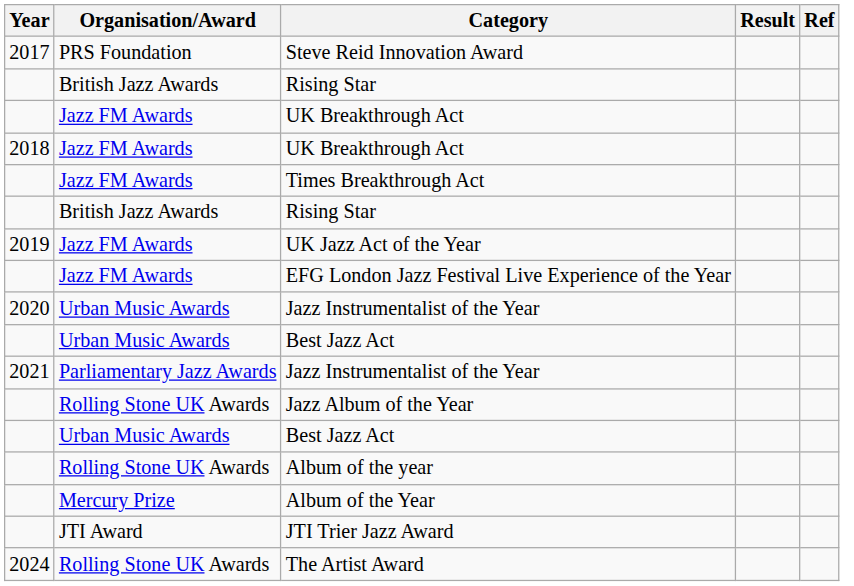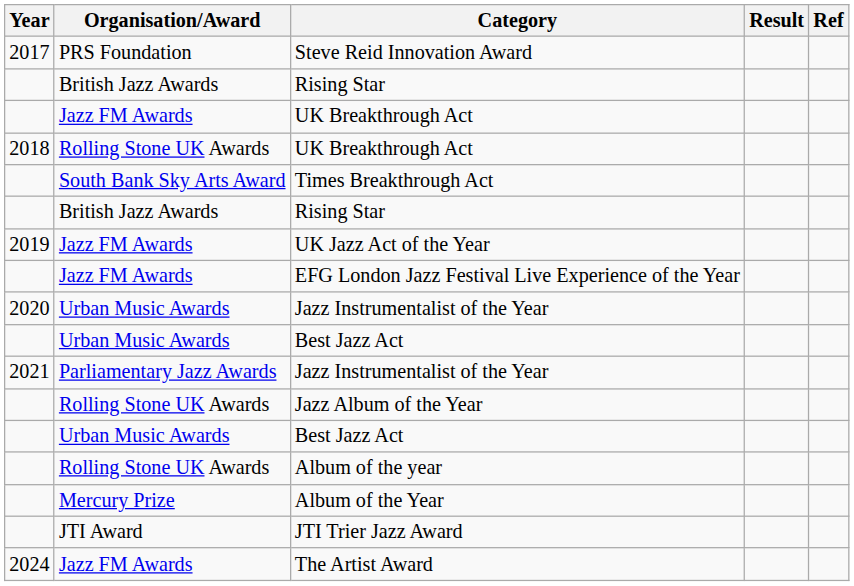2018 / UK Breakthrough Act | Organisation/Award: Jazz FM Awards -> Rolling Stone UK Awards
Times Breakthrough Act | Organisation/Award: Jazz FM Awards -> South Bank Sky Arts Award
The Artist Award | Organisation/Award: Rolling Stone UK Awards -> Jazz FM Awards
